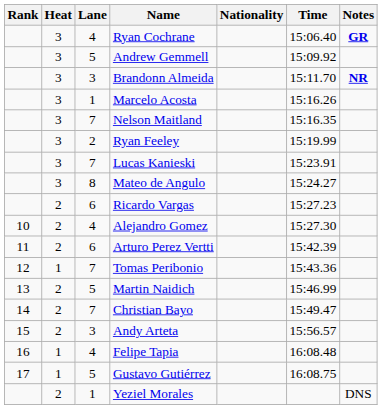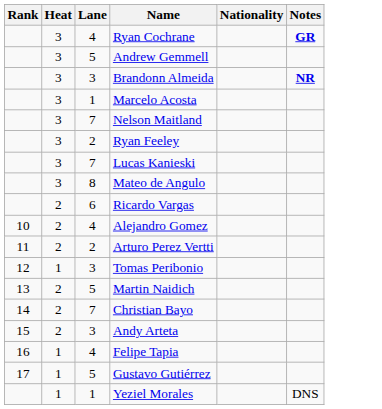- column: Time | 15:06.40 | 15:09.92 | 15:11.70 | 15:16.26 | 15:16.35 | 15:19.99 | 15:23.91 | 15:24.27 | 15:27.23 | 15:27.30 | 15:42.39 | 15:43.36 | 15:46.99 | 15:49.47 | 15:56.57 | 16:08.48 | 16:08.75
Arturo Perez Vertti | Lane: 6 -> 2
Tomas Peribonio | Lane: 7 -> 3
Yeziel Morales | Heat: 2 -> 1
